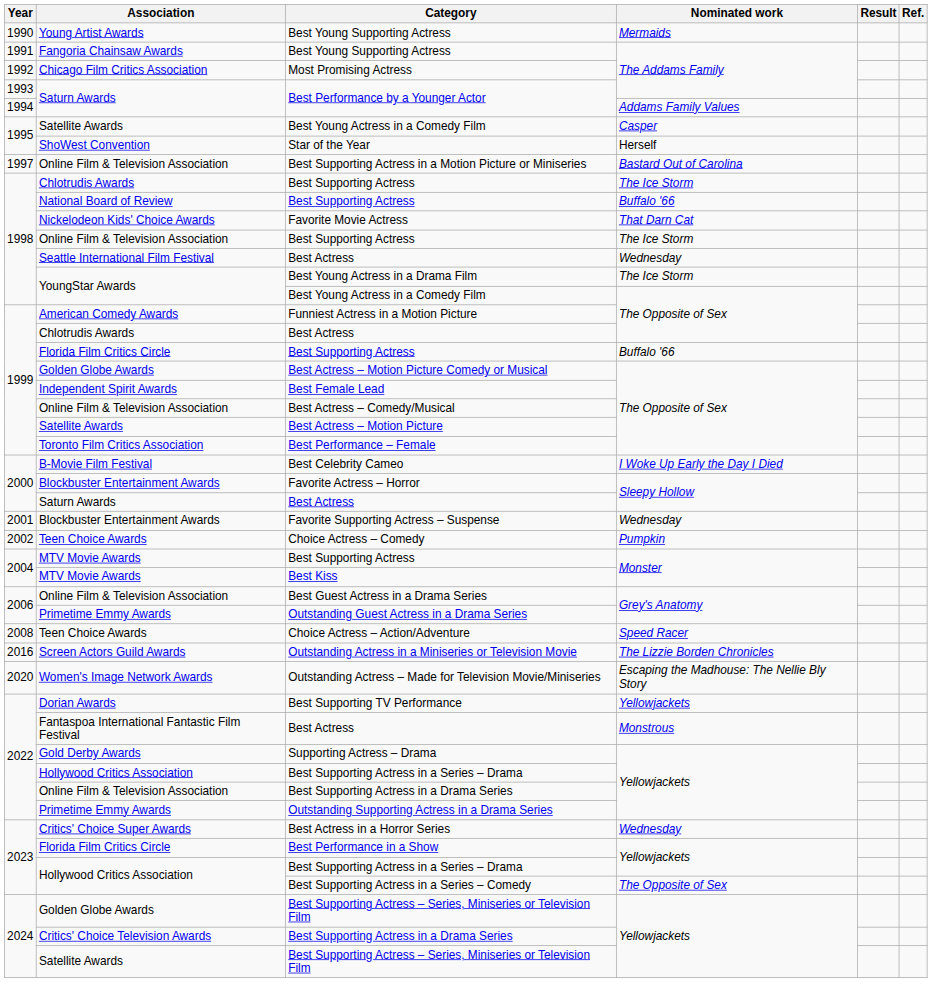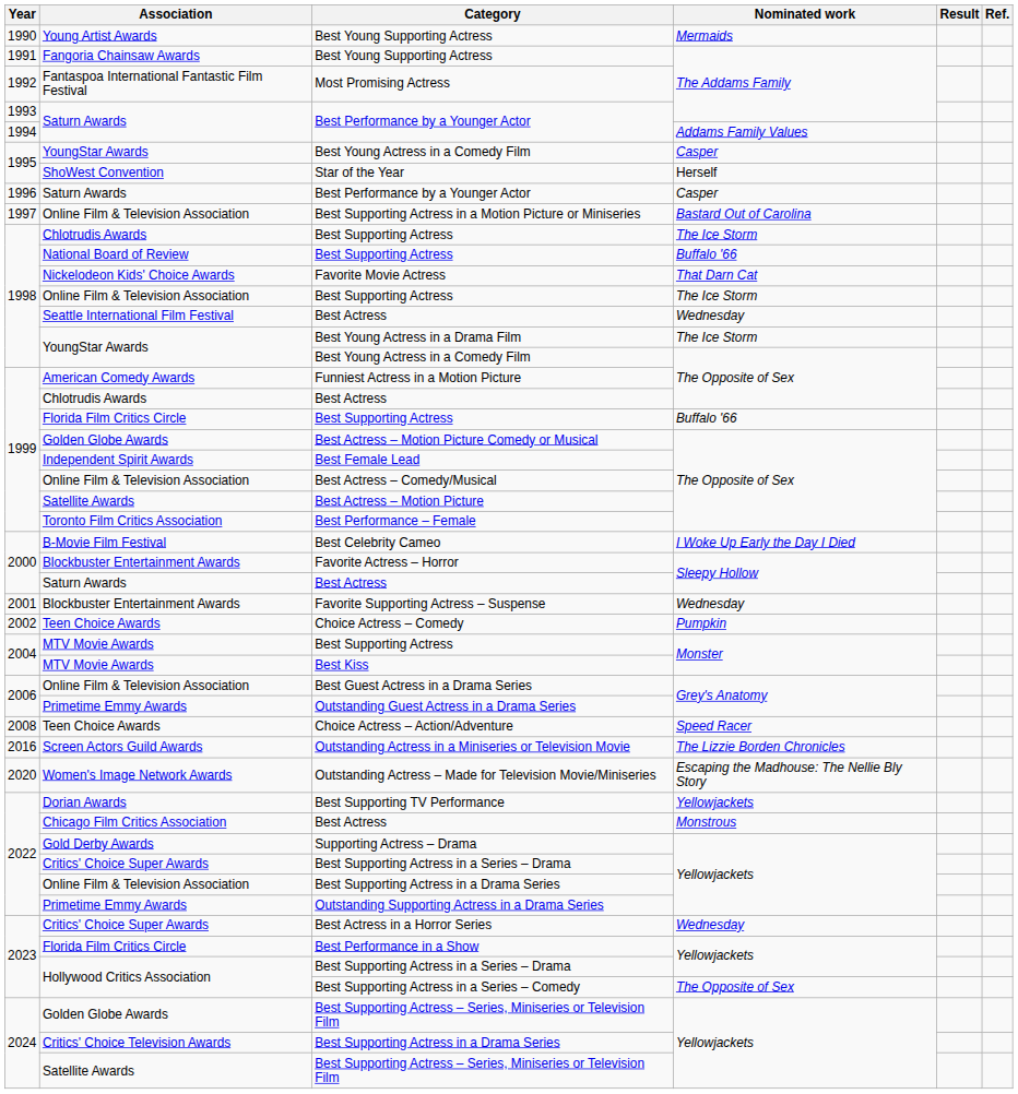Most Promising Actress | Association: Chicago Film Critics Association -> Fantaspoa International Fantastic Film Festival
1995 / Best Young Actress in a Comedy Film | Association: Satellite Awards -> YoungStar Awards
+ row: 1996 | Saturn Awards | Best Performance by a Younger Actor | Casper
2022 / Best Actress | Association: Fantaspoa International Fantastic Film Festival -> Chicago Film Critics Association
2022 / Best Supporting Actress in a Series – Drama | Association: Hollywood Critics Association -> Critics' Choice Super Awards
